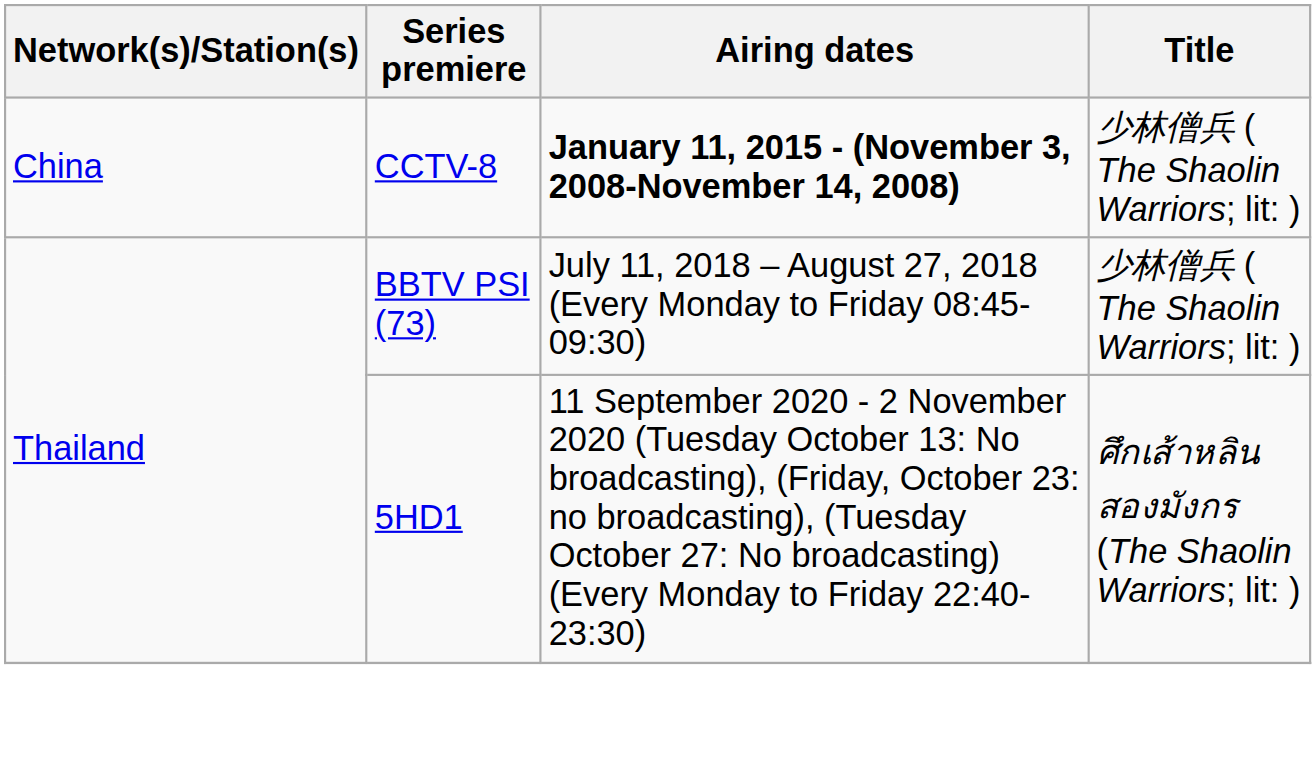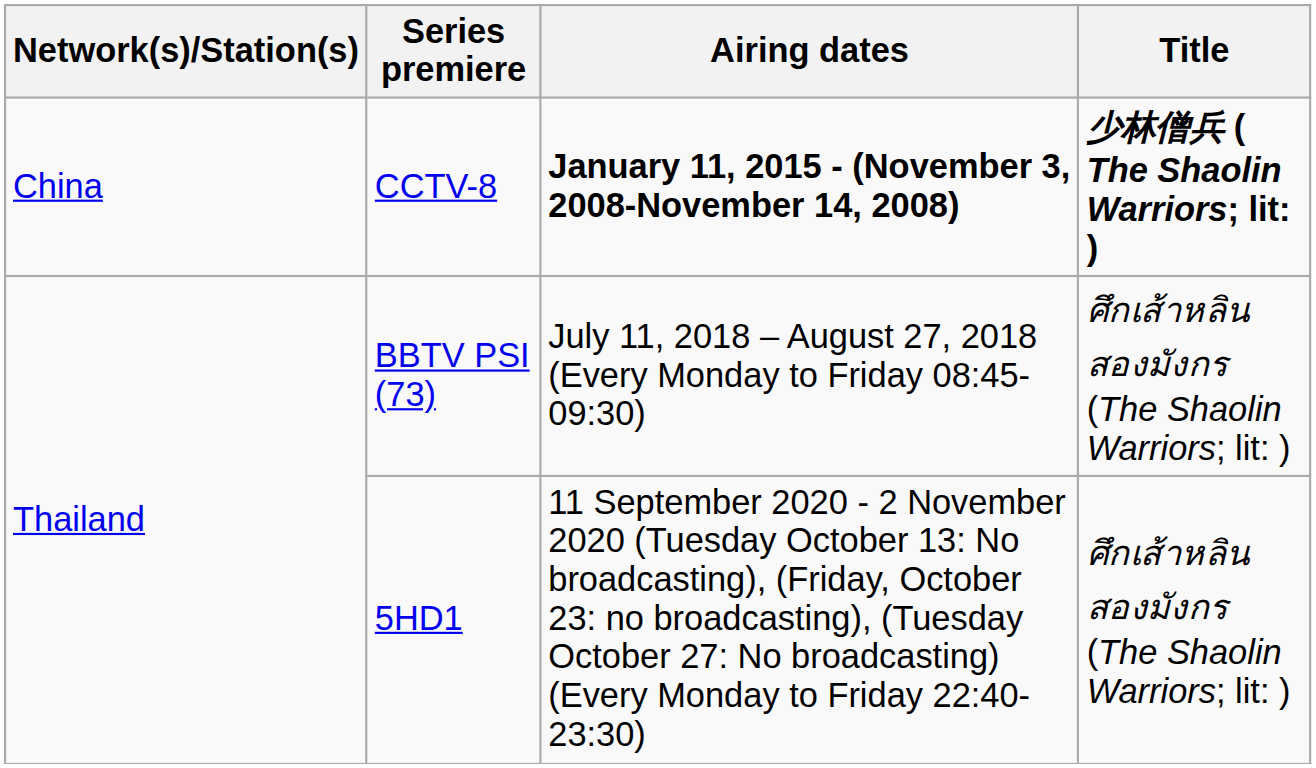CCTV-8 | Title: normal -> bold
BBTV PSI (73) | Title: 少林僧兵 ( The Shaolin Warriors; lit: ) -> ศึกเส้าหลิน สองมังกร (The Shaolin Warriors; lit: )
